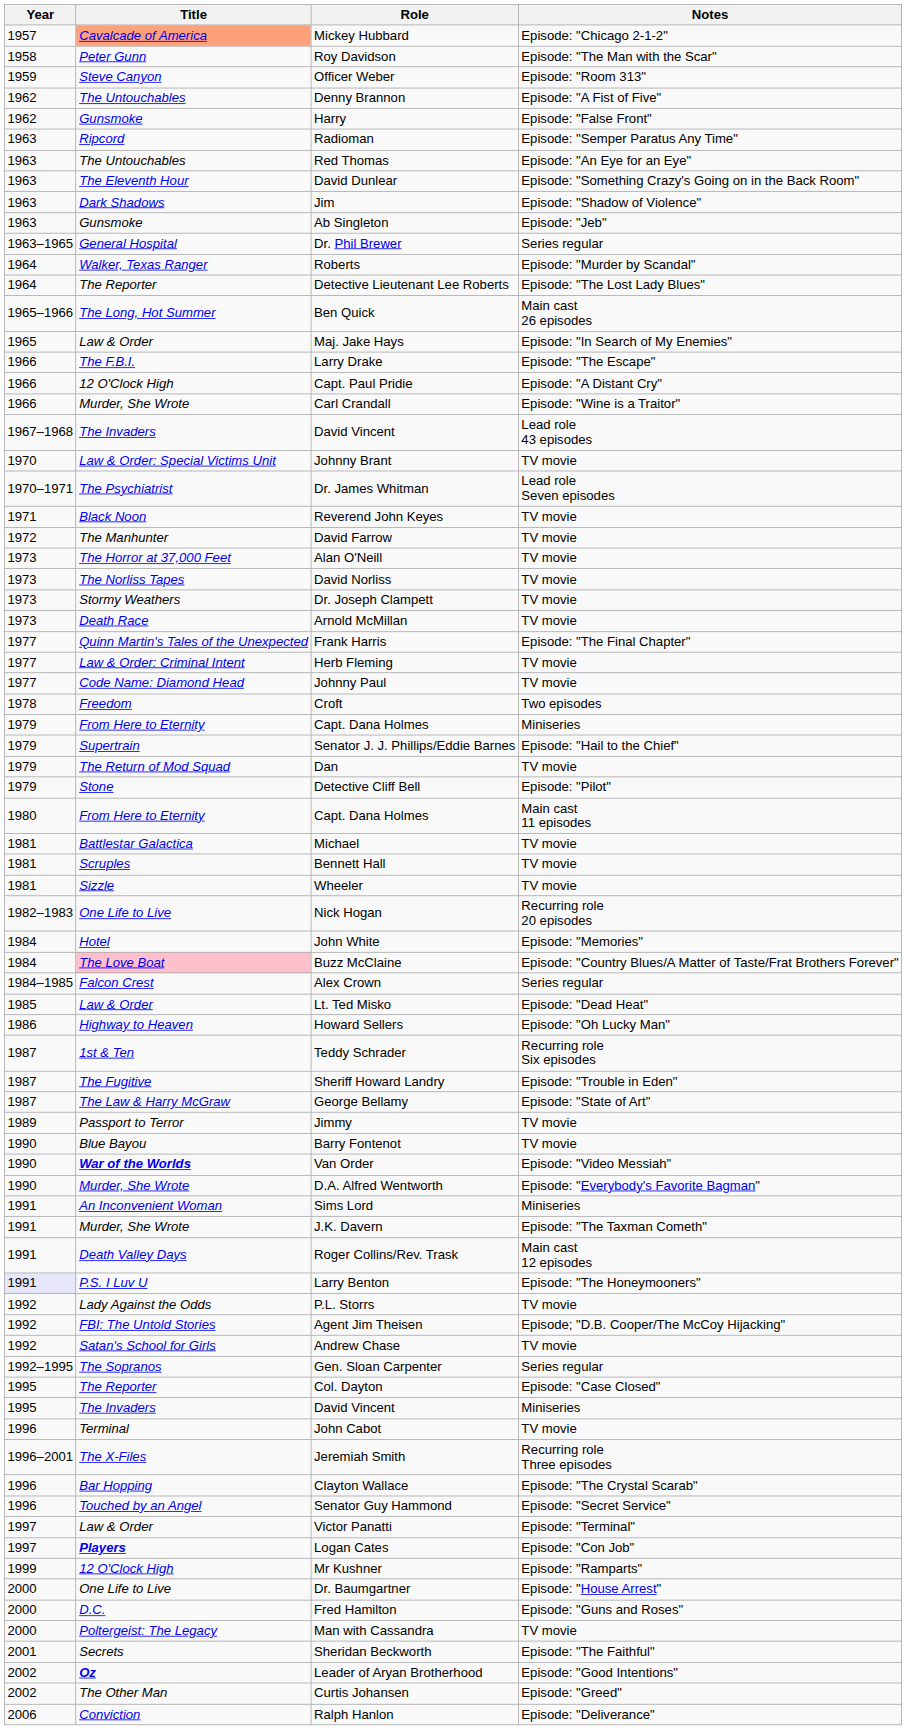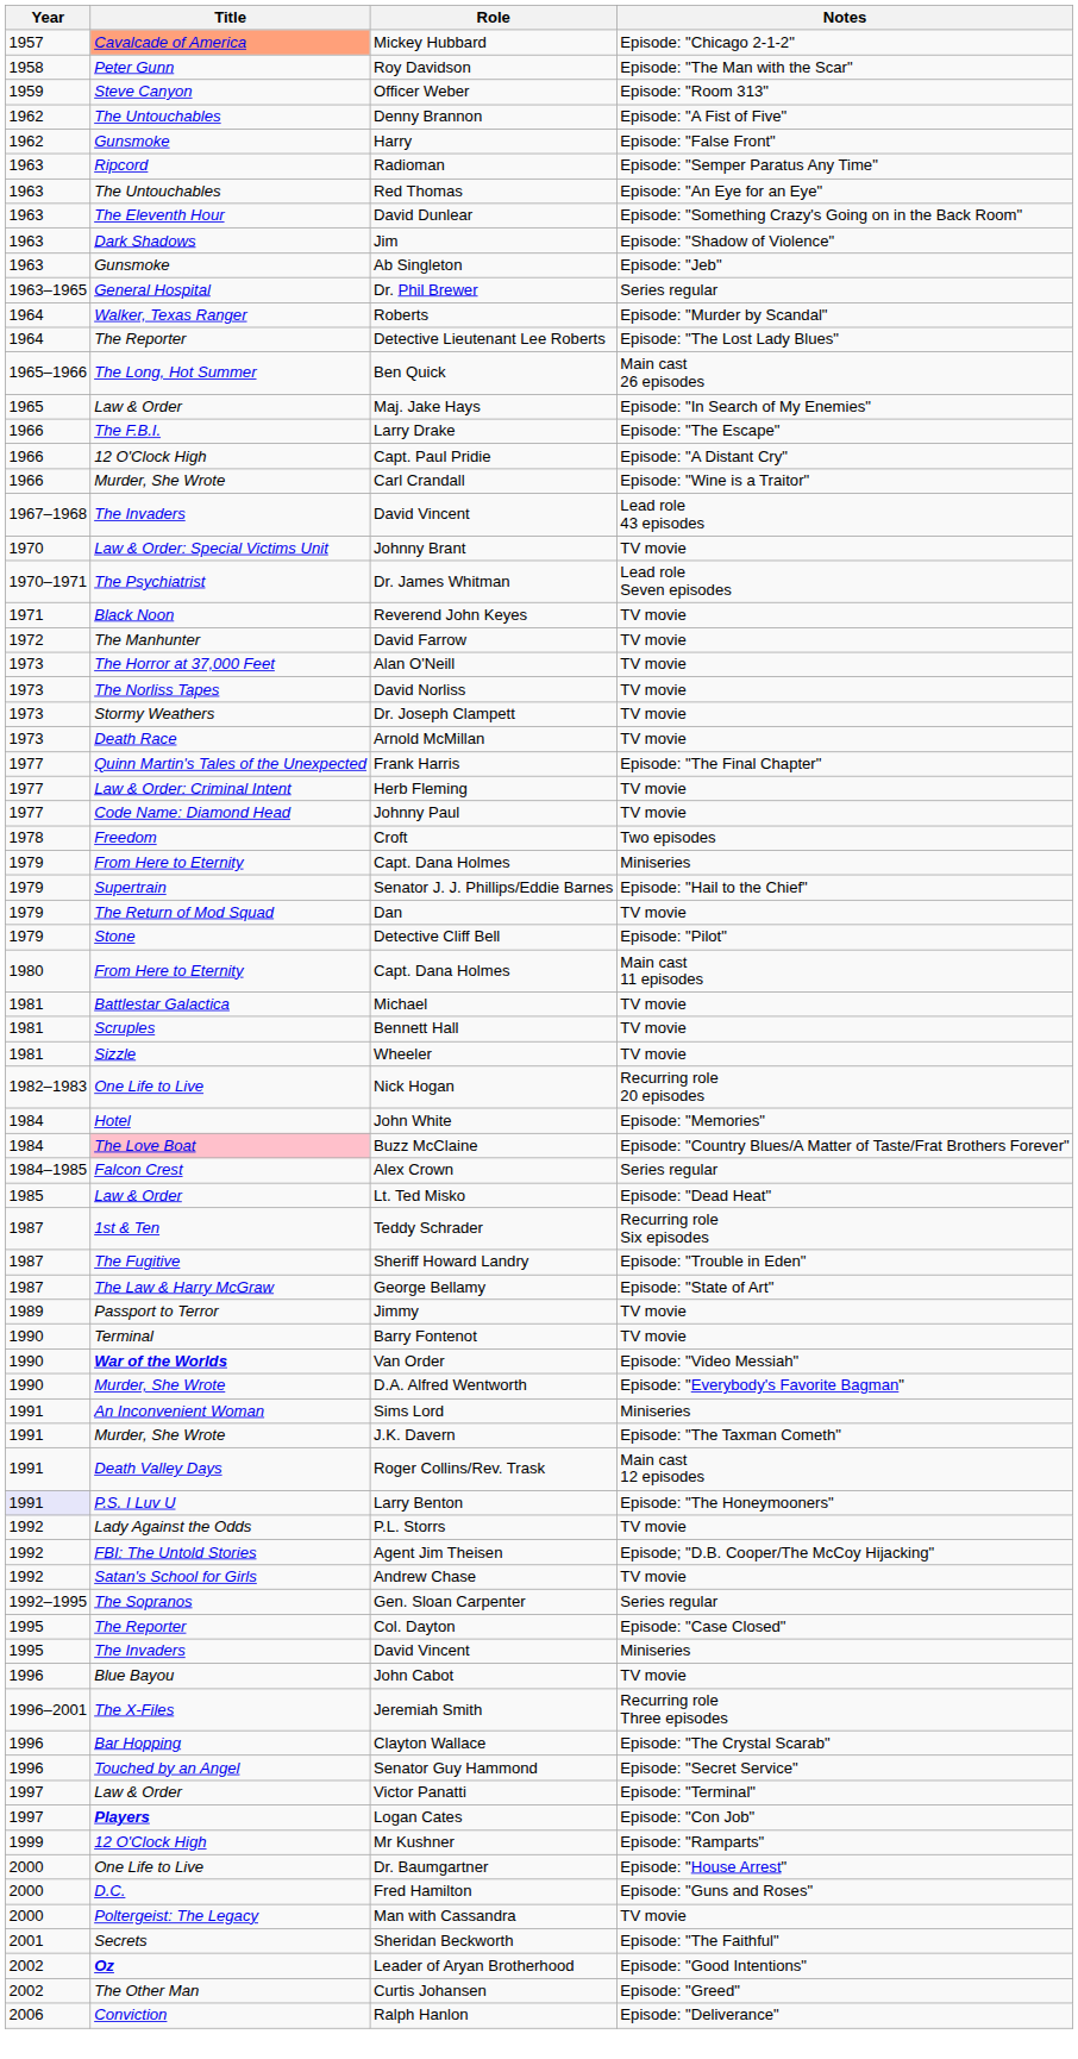- row: 1986 | Highway to Heaven | Howard Sellers | Episode: "Oh Lucky Man"
Barry Fontenot | Title: Blue Bayou -> Terminal
John Cabot | Title: Terminal -> Blue Bayou
